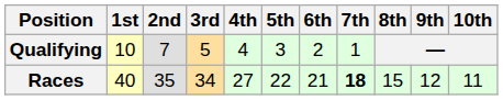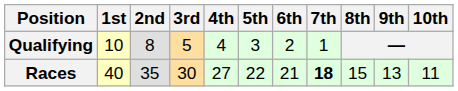Qualifying | 2nd: 7 -> 8
Races | 3rd: 34 -> 30
Races | 9th: 12 -> 13
